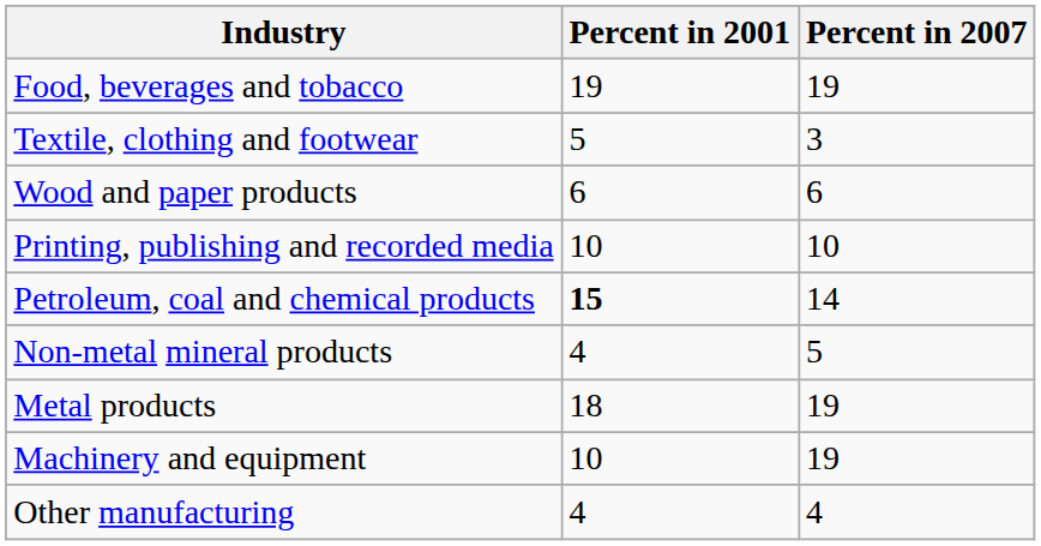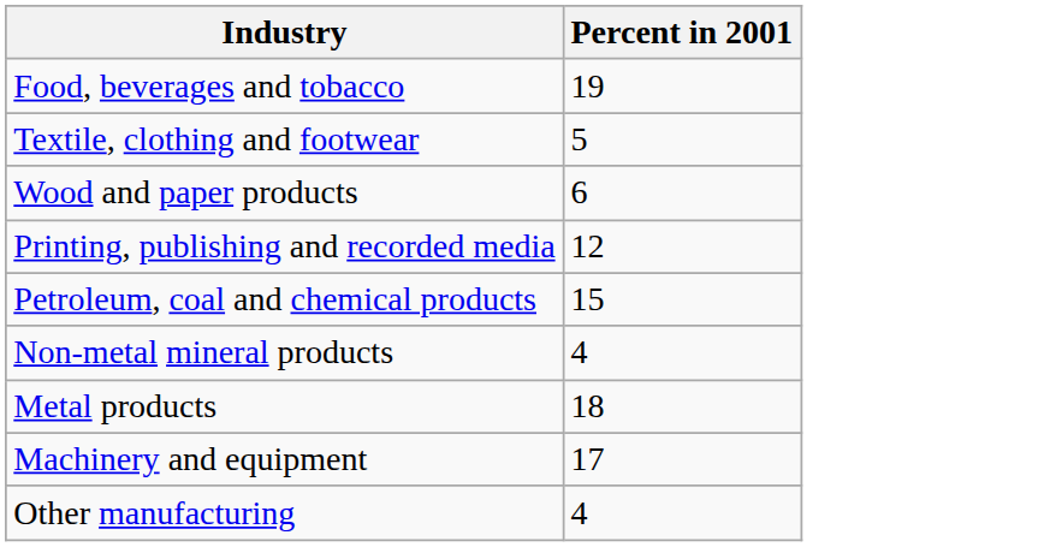- column: Percent in 2007 | 19 | 3 | 6 | 10 | 14 | 5 | 19 | 19 | 4
Printing, publishing and recorded media | Percent in 2001: 10 -> 12
Petroleum, coal and chemical products | Percent in 2001: bold -> normal
Machinery and equipment | Percent in 2001: 10 -> 17
